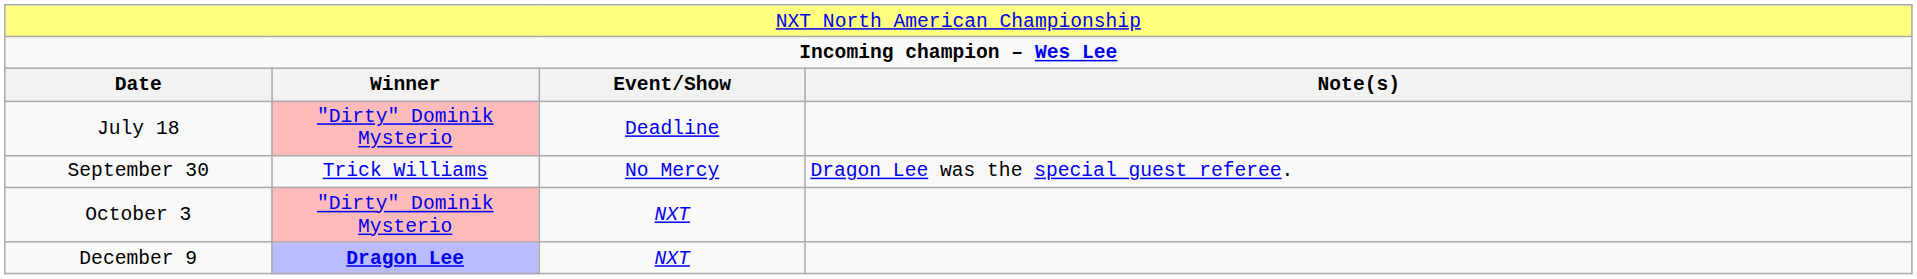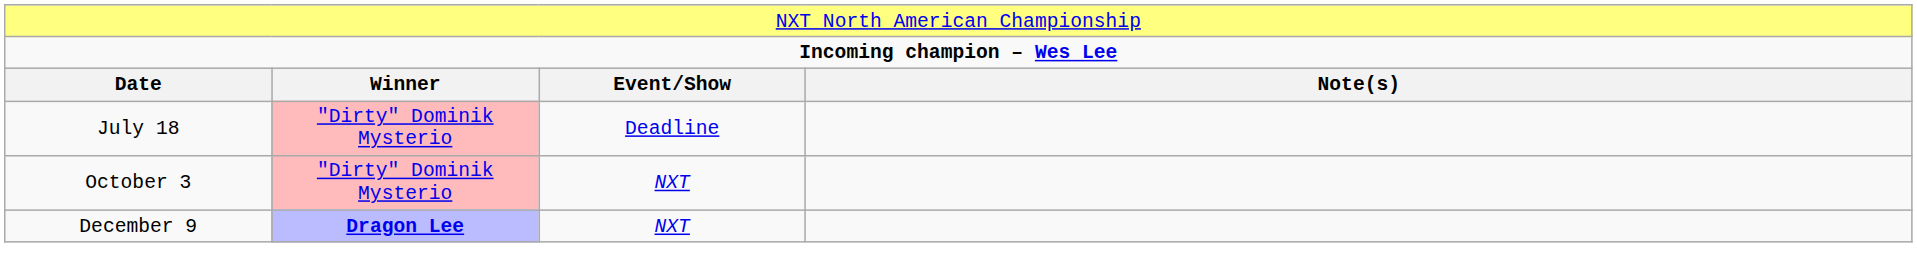- row: September 30 | Trick Williams | No Mercy | Dragon Lee was the special guest referee.
